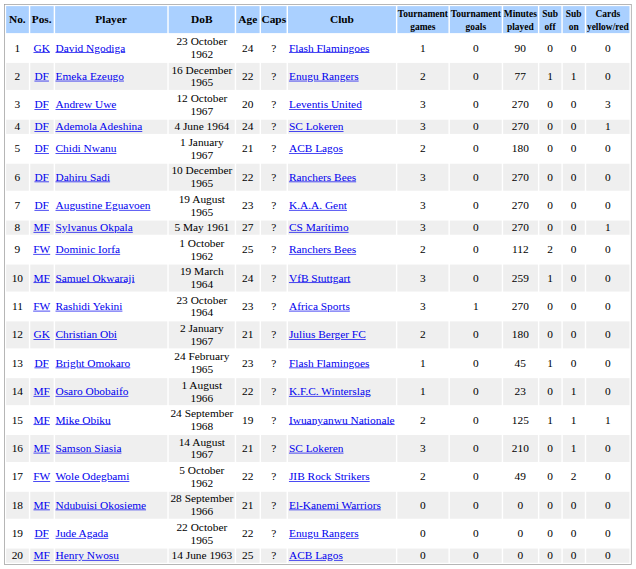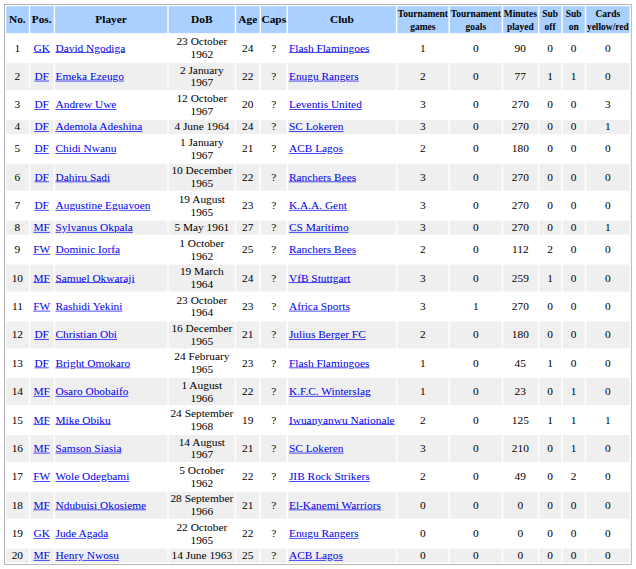Emeka Ezeugo | DoB: 16 December 1965 -> 2 January 1967
Christian Obi | Pos.: GK -> DF
Christian Obi | DoB: 2 January 1967 -> 16 December 1965
Jude Agada | Pos.: DF -> GK
